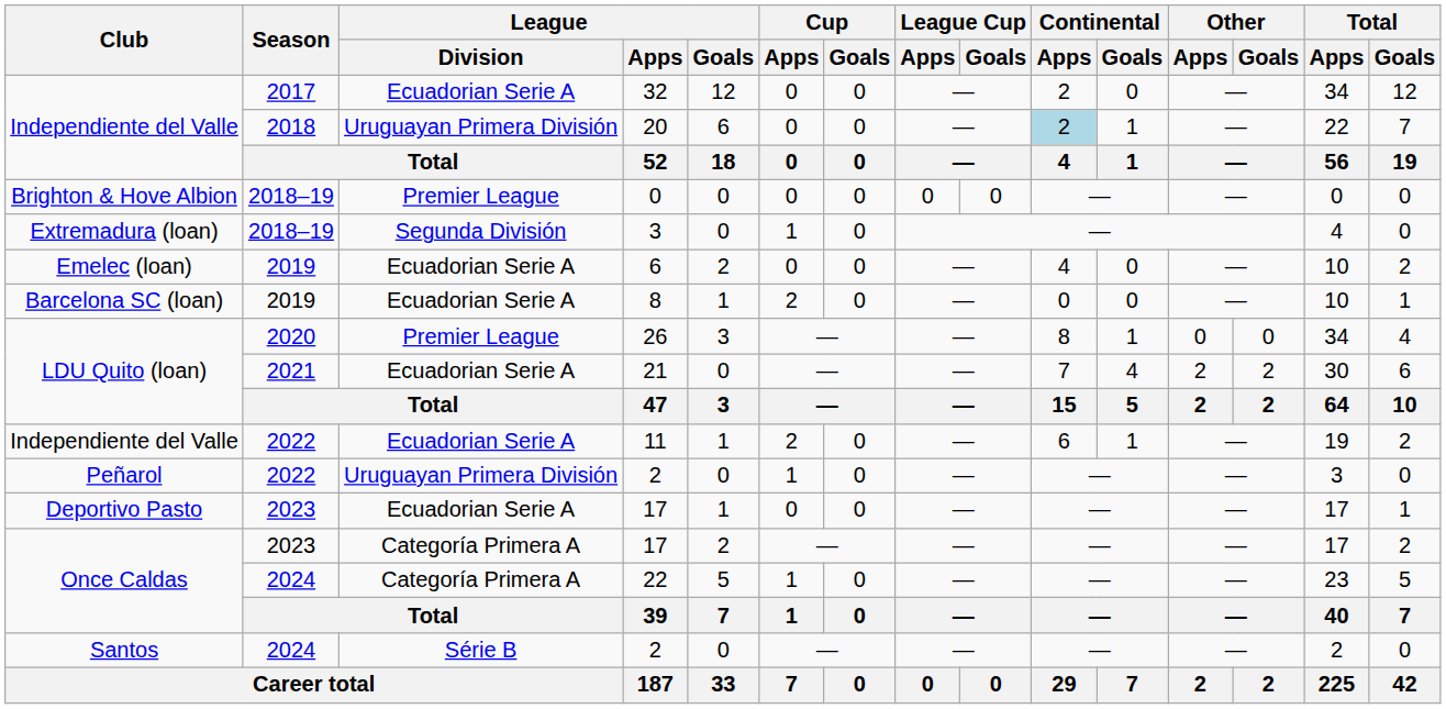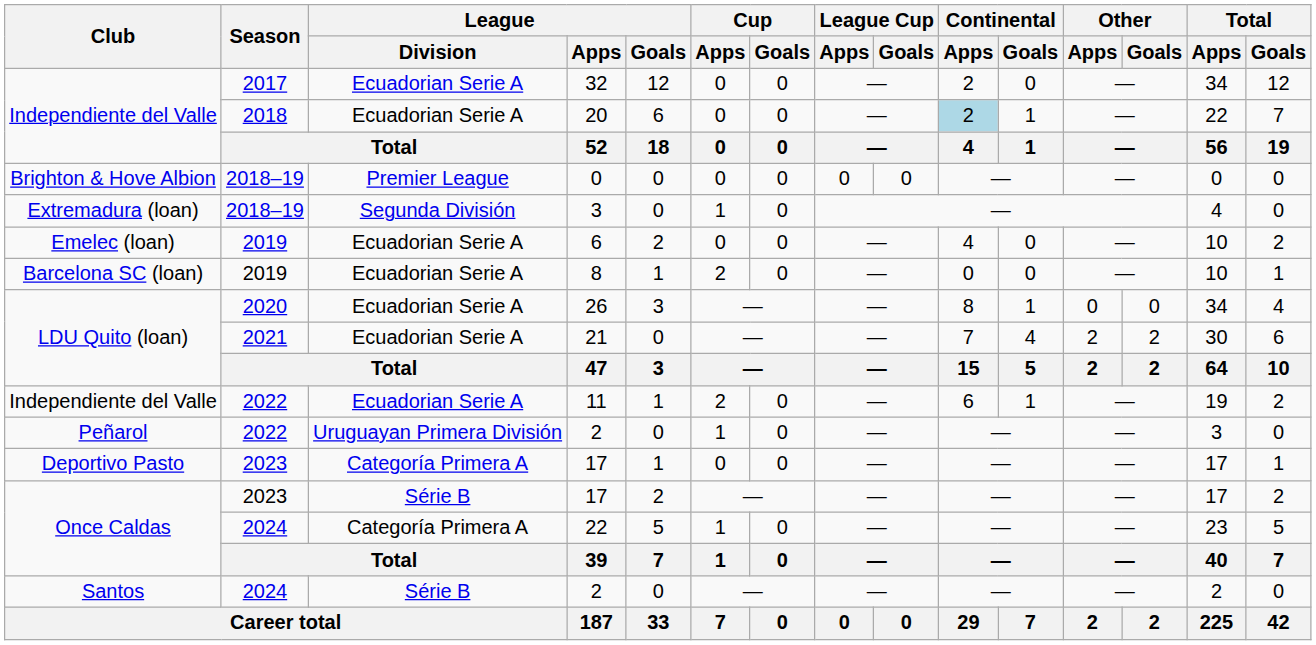20 | League / Division: Uruguayan Primera División -> Ecuadorian Serie A
26 | League / Division: Premier League -> Ecuadorian Serie A
Deportivo Pasto / 17 | League / Division: Ecuadorian Serie A -> Categoría Primera A
Once Caldas / 17 | League / Division: Categoría Primera A -> Série B
